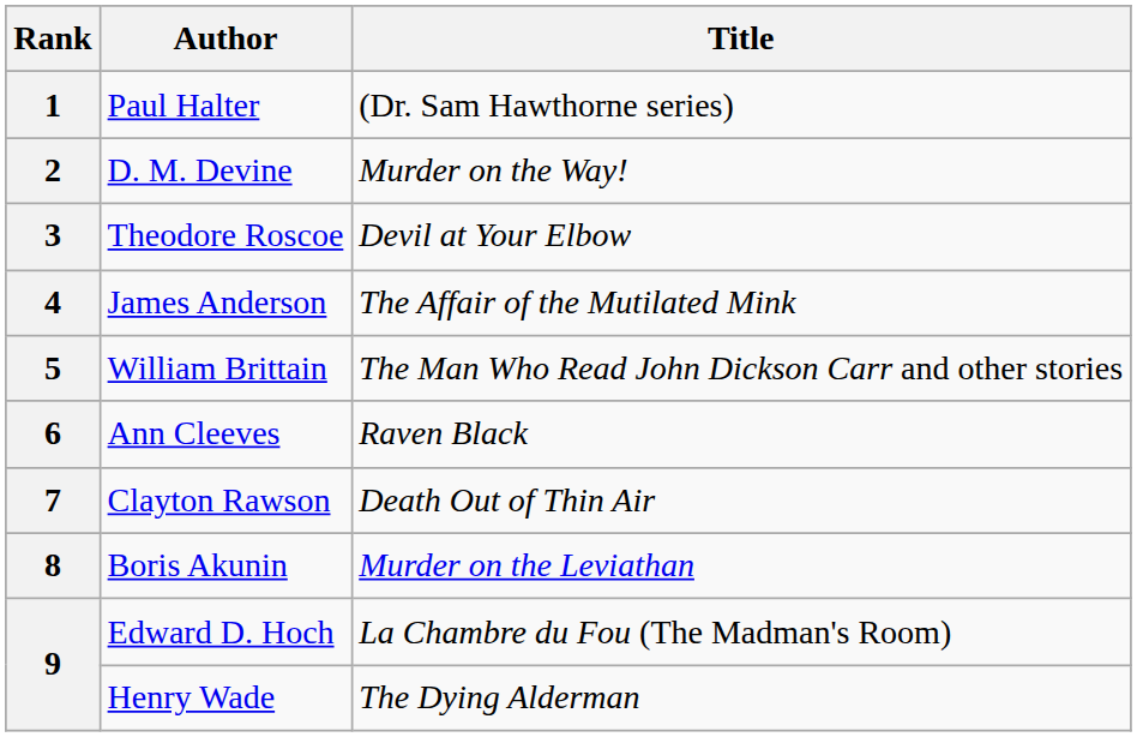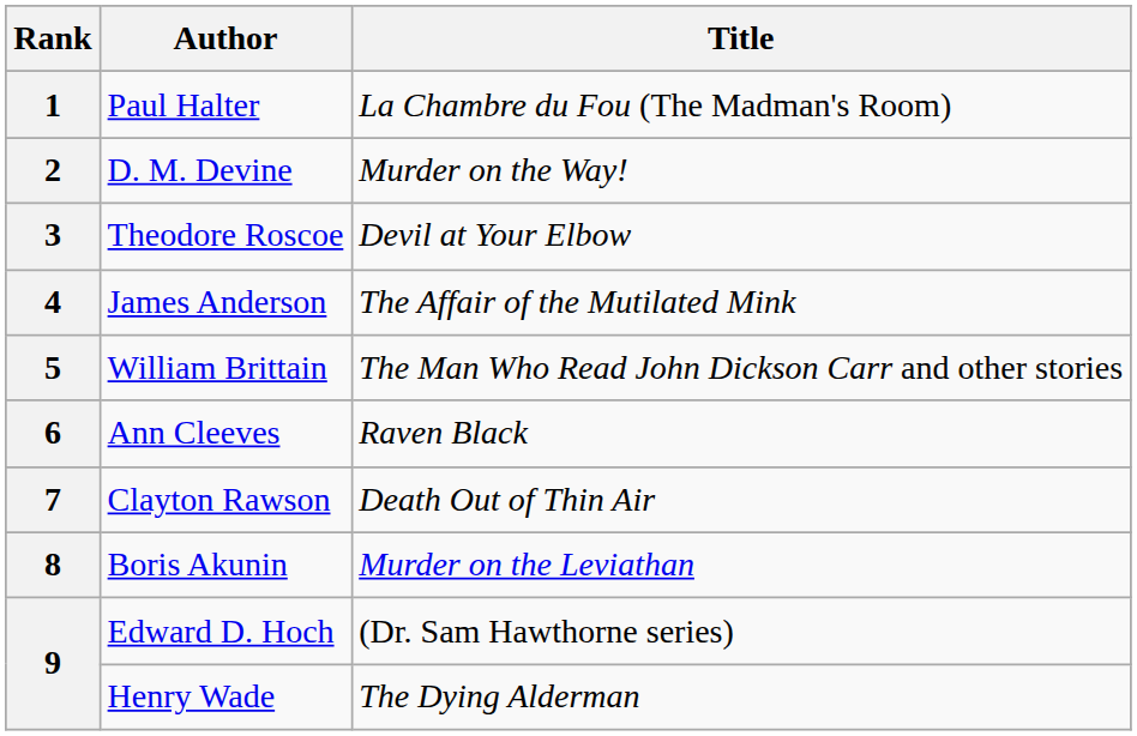1 | Title: (Dr. Sam Hawthorne series) -> La Chambre du Fou (The Madman's Room)
9 / Edward D. Hoch | Title: La Chambre du Fou (The Madman's Room) -> (Dr. Sam Hawthorne series)
